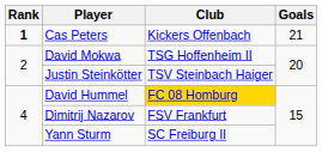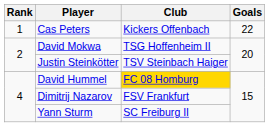Cas Peters | Rank: bold -> normal
Cas Peters | Goals: 21 -> 22
